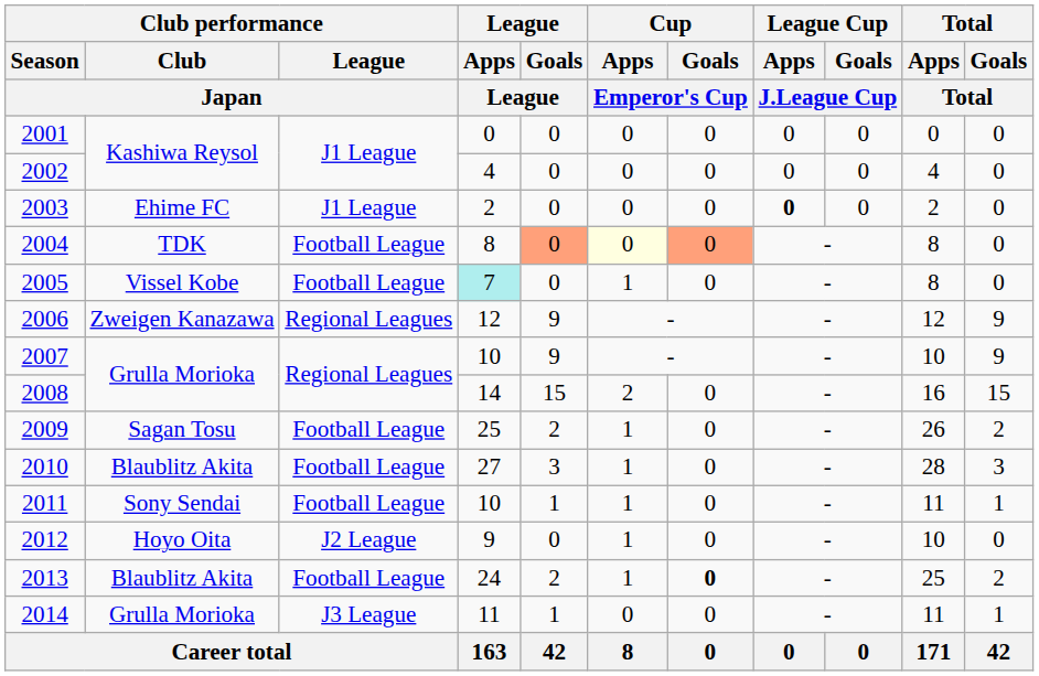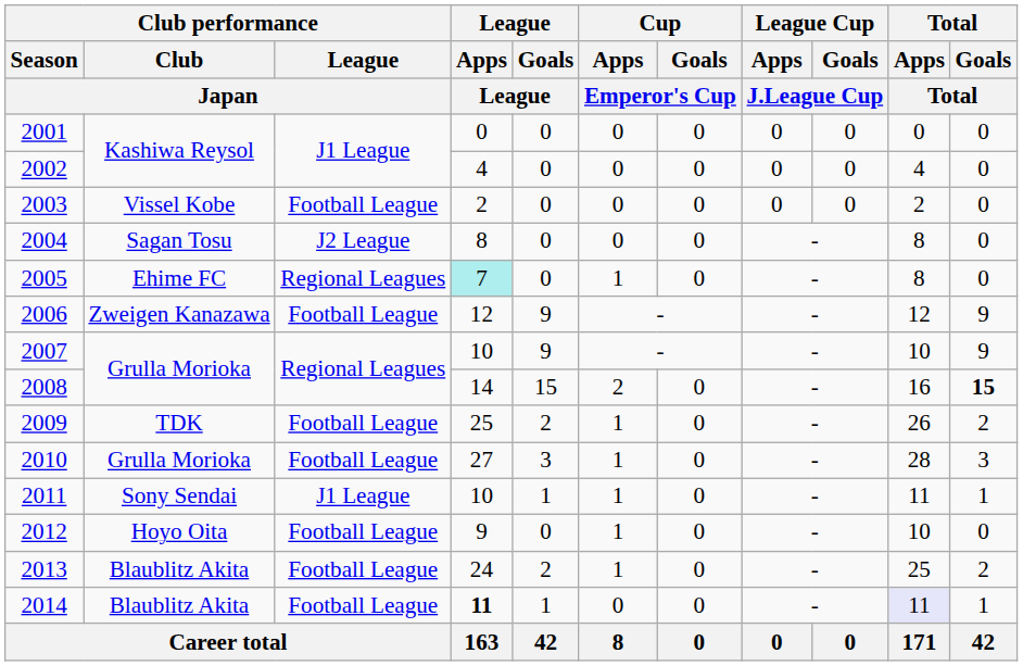2003 | Club performance / Club / Japan: Ehime FC -> Vissel Kobe
2003 | Club performance / League / Japan: J1 League -> Football League
2003 | League Cup / Apps / J.League Cup: bold -> normal
2004 | Club performance / Club / Japan: TDK -> Sagan Tosu
2004 | Club performance / League / Japan: Football League -> J2 League
2004 | League / Goals / League: lightsalmon background -> no background
2004 | Cup / Apps / Emperor's Cup: lightyellow background -> no background
2004 | Cup / Goals / Emperor's Cup: lightsalmon background -> no background
2005 | Club performance / Club / Japan: Vissel Kobe -> Ehime FC
2005 | Club performance / League / Japan: Football League -> Regional Leagues
2006 | Club performance / League / Japan: Regional Leagues -> Football League
2008 | Total / Goals / Total: normal -> bold
2009 | Club performance / Club / Japan: Sagan Tosu -> TDK
2010 | Club performance / Club / Japan: Blaublitz Akita -> Grulla Morioka
2011 | Club performance / League / Japan: Football League -> J1 League
2012 | Club performance / League / Japan: J2 League -> Football League
2013 | Cup / Goals / Emperor's Cup: bold -> normal
2014 | Club performance / Club / Japan: Grulla Morioka -> Blaublitz Akita
2014 | Club performance / League / Japan: J3 League -> Football League
2014 | League / Apps / League: normal -> bold
2014 | Total / Apps / Total: no background -> lavender background
